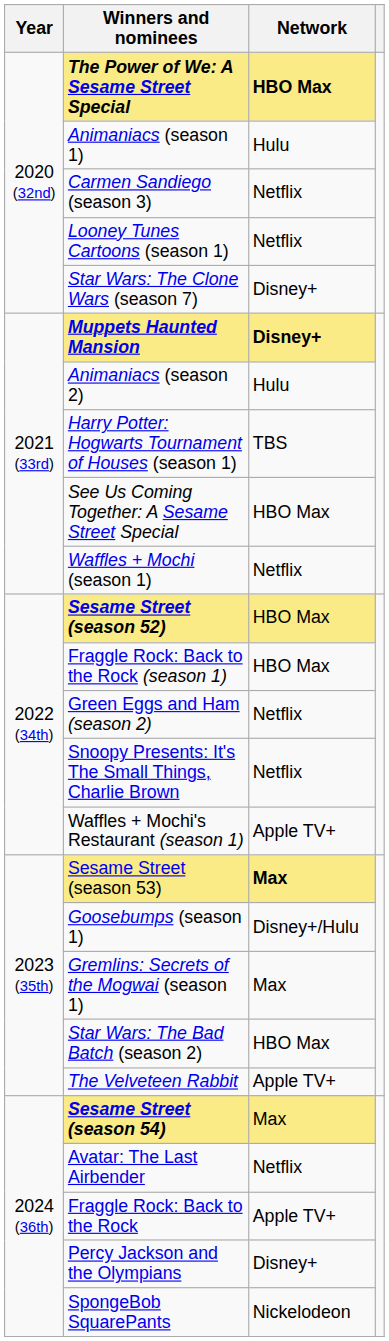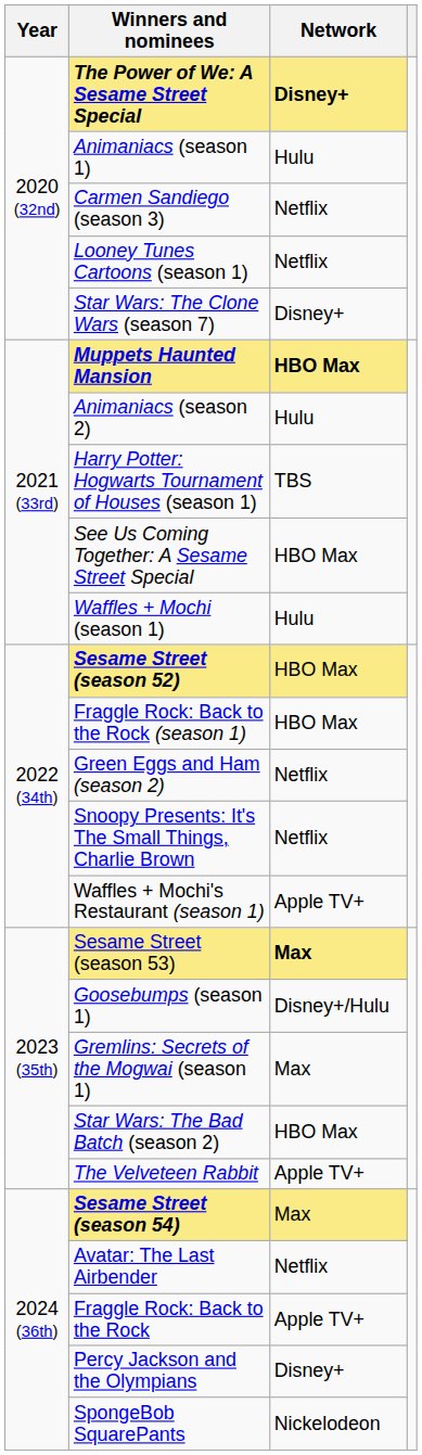The Power of We: A Sesame Street Special | Network: HBO Max -> Disney+
Muppets Haunted Mansion | Network: Disney+ -> HBO Max
Waffles + Mochi (season 1) | Network: Netflix -> Hulu
